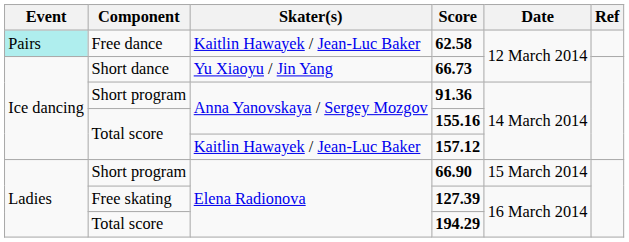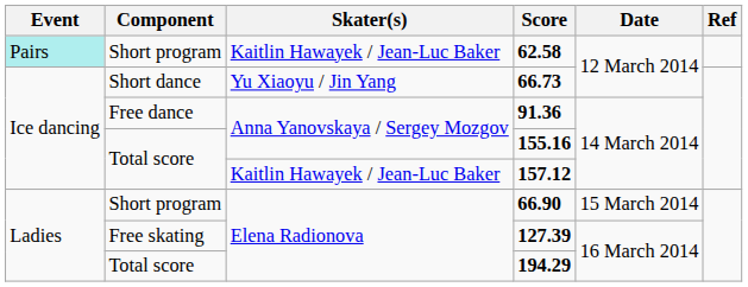62.58 | Component: Free dance -> Short program
91.36 | Component: Short program -> Free dance
